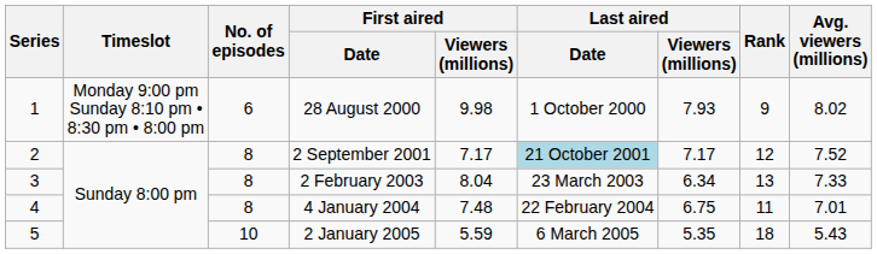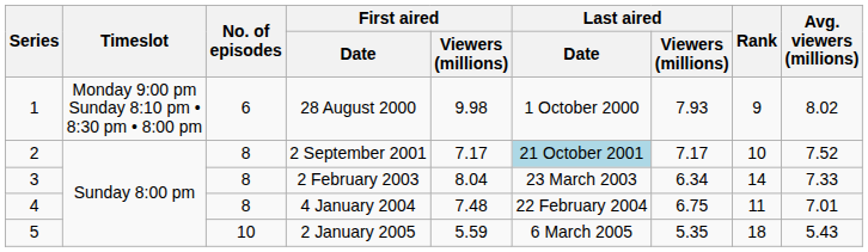2 September 2001 | Rank: 12 -> 10
2 February 2003 | Rank: 13 -> 14
